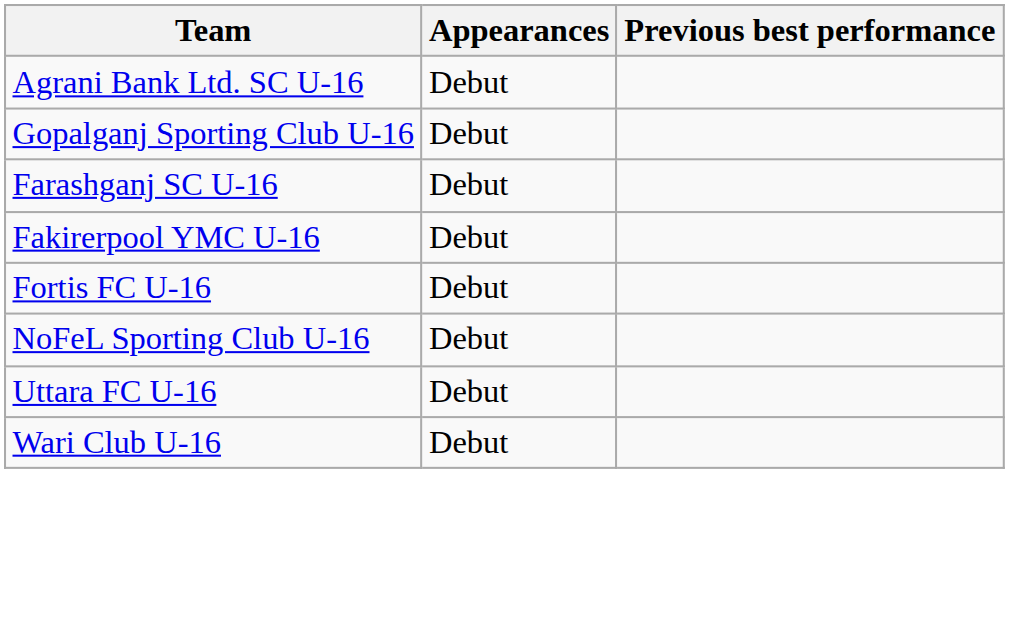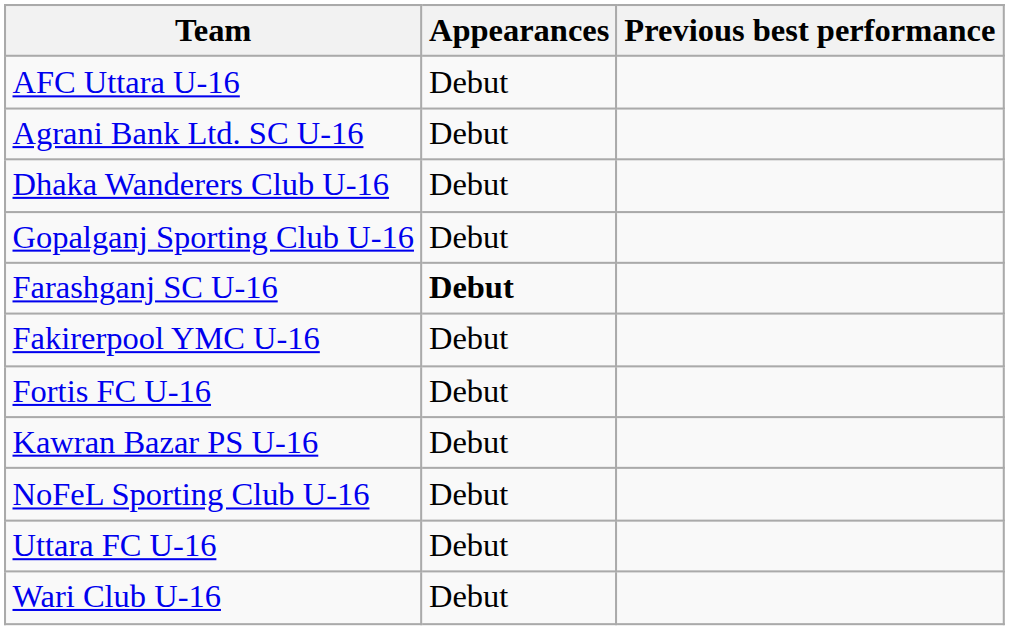+ row: AFC Uttara U-16 | Debut
+ row: Dhaka Wanderers Club U-16 | Debut
Farashganj SC U-16 | Appearances: normal -> bold
+ row: Kawran Bazar PS U-16 | Debut
